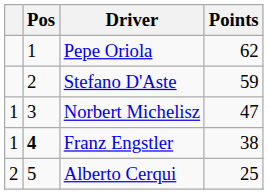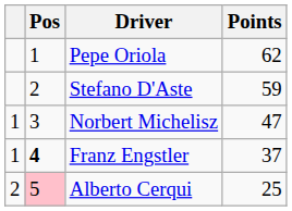Franz Engstler | Points: 38 -> 37
Alberto Cerqui | Pos: no background -> pink background
